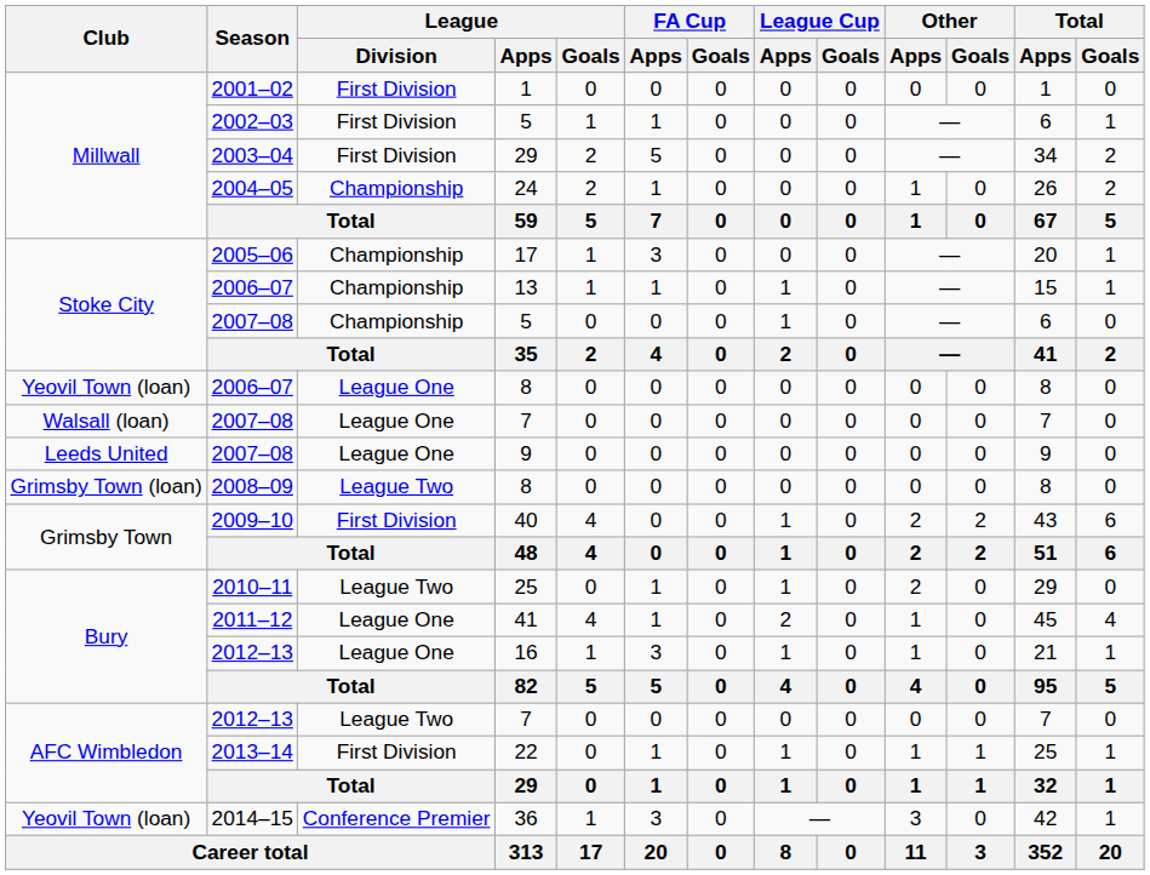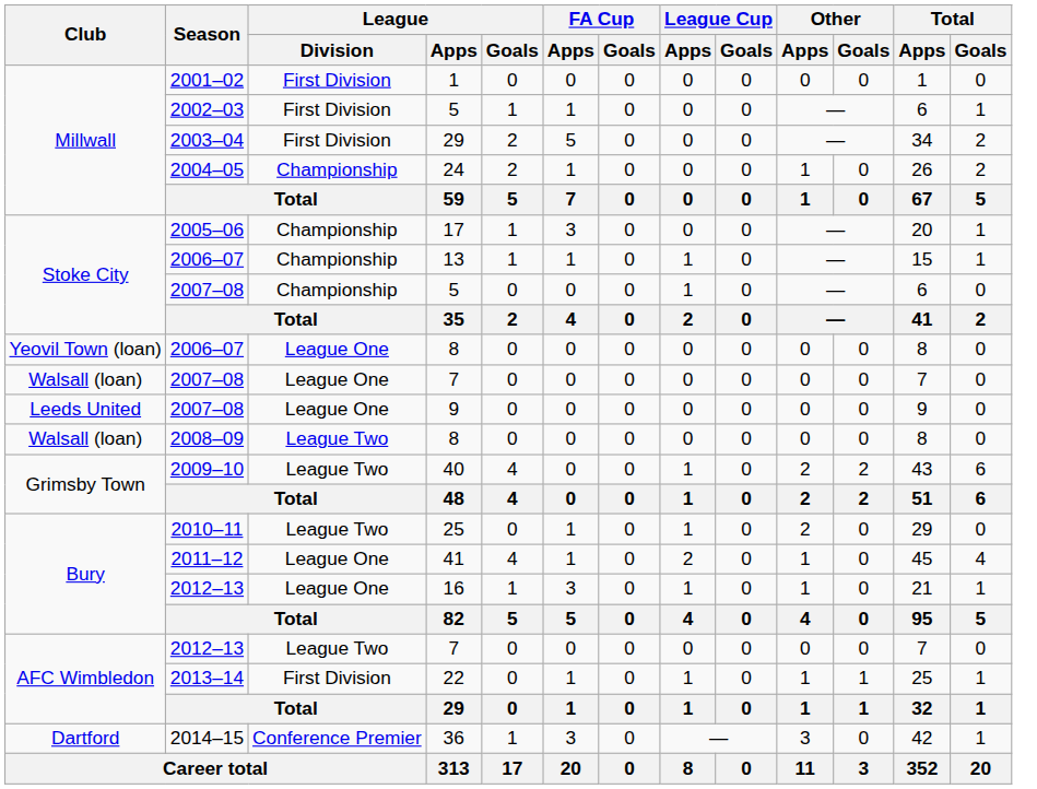2008–09 / 8 | Club: Grimsby Town (loan) -> Walsall (loan)
40 | League / Division: First Division -> League Two
36 | Club: Yeovil Town (loan) -> Dartford
